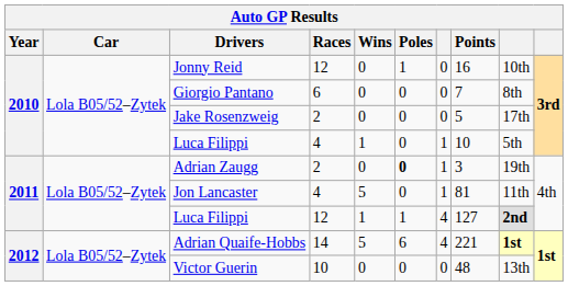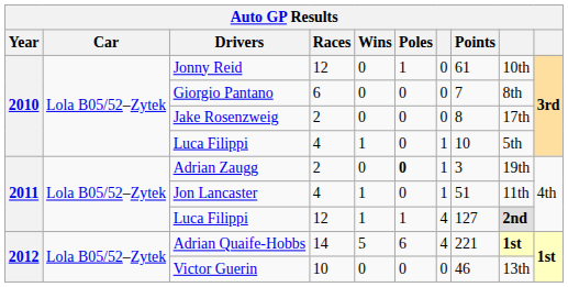Jonny Reid | Points: 16 -> 61
Jake Rosenzweig | Points: 5 -> 8
Jon Lancaster | Wins: 5 -> 1
Jon Lancaster | Points: 81 -> 51
Victor Guerin | Points: 48 -> 46
